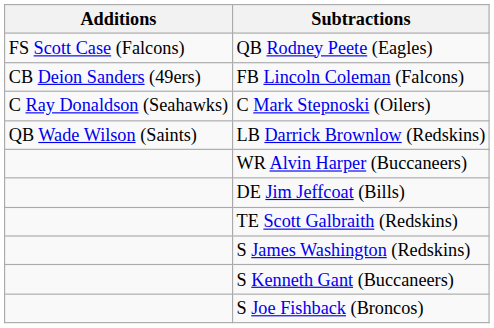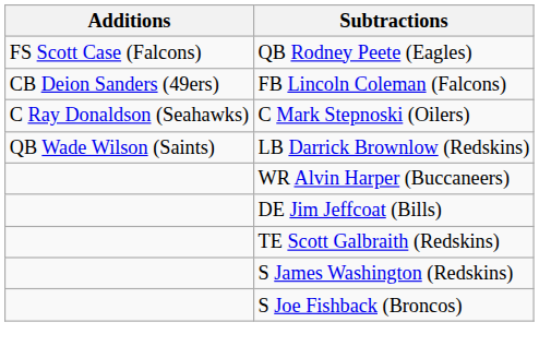- row: S Kenneth Gant (Buccaneers)
